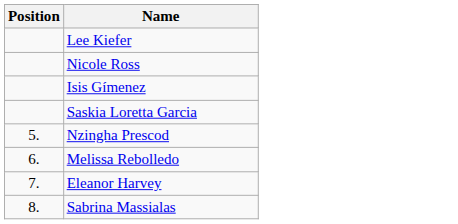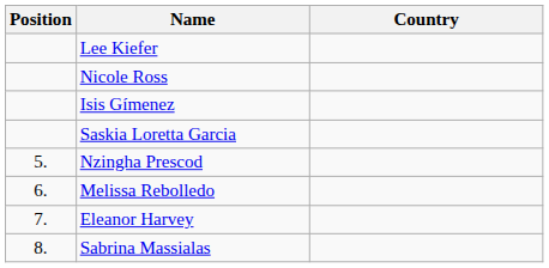+ column: Country
